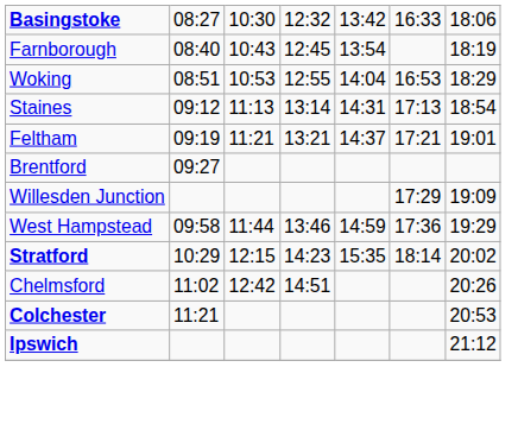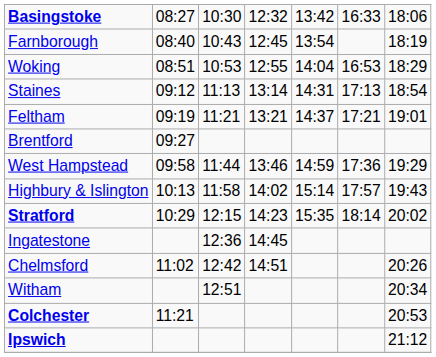- row: Willesden Junction | 17:29 | 19:09
+ row: Highbury & Islington | 10:13 | 11:58 | 14:02 | 15:14 | 17:57 | 19:43
+ row: Ingatestone | 12:36 | 14:45
+ row: Witham | 12:51 | 20:34
